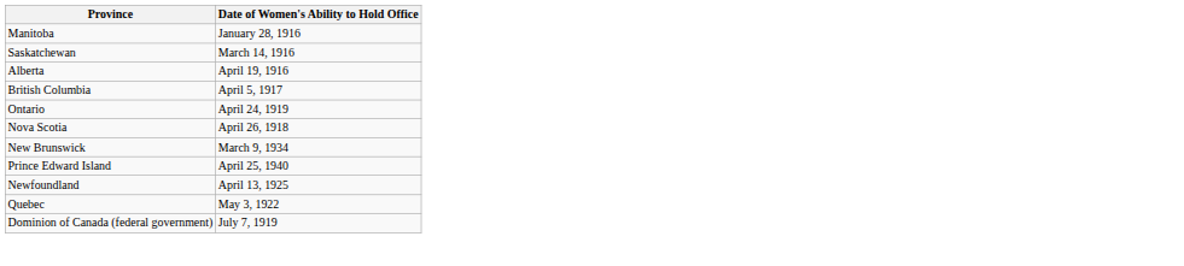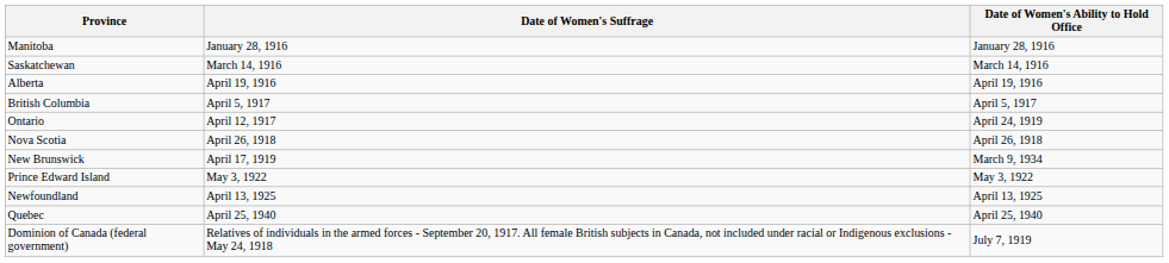+ column: Date of Women's Suffrage | January 28, 1916 | March 14, 1916 | April 19, 1916 | April 5, 1917 | April 12, 1917 | April 26, 1918 | April 17, 1919 | May 3, 1922 | April 13, 1925 | April 25, 1940 | Relatives of individuals in the armed forces - September 20, 1917. All female British subjects in Canada, not included under racial or Indigenous exclusions - May 24, 1918
Prince Edward Island | Date of Women's Ability to Hold Office: April 25, 1940 -> May 3, 1922
Quebec | Date of Women's Ability to Hold Office: May 3, 1922 -> April 25, 1940
